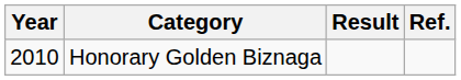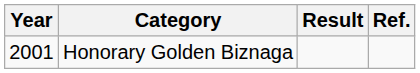Honorary Golden Biznaga | Year: 2010 -> 2001
